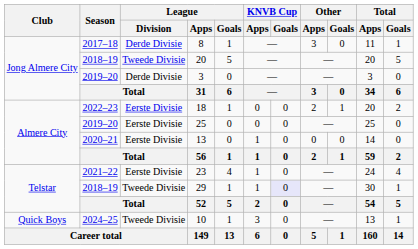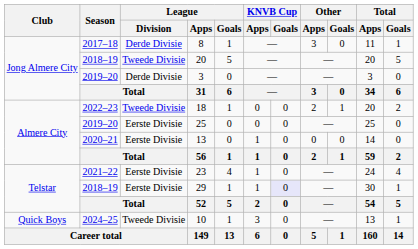18 | League / Division: Eerste Divisie -> Tweede Divisie
29 | League / Division: Tweede Divisie -> Eerste Divisie
